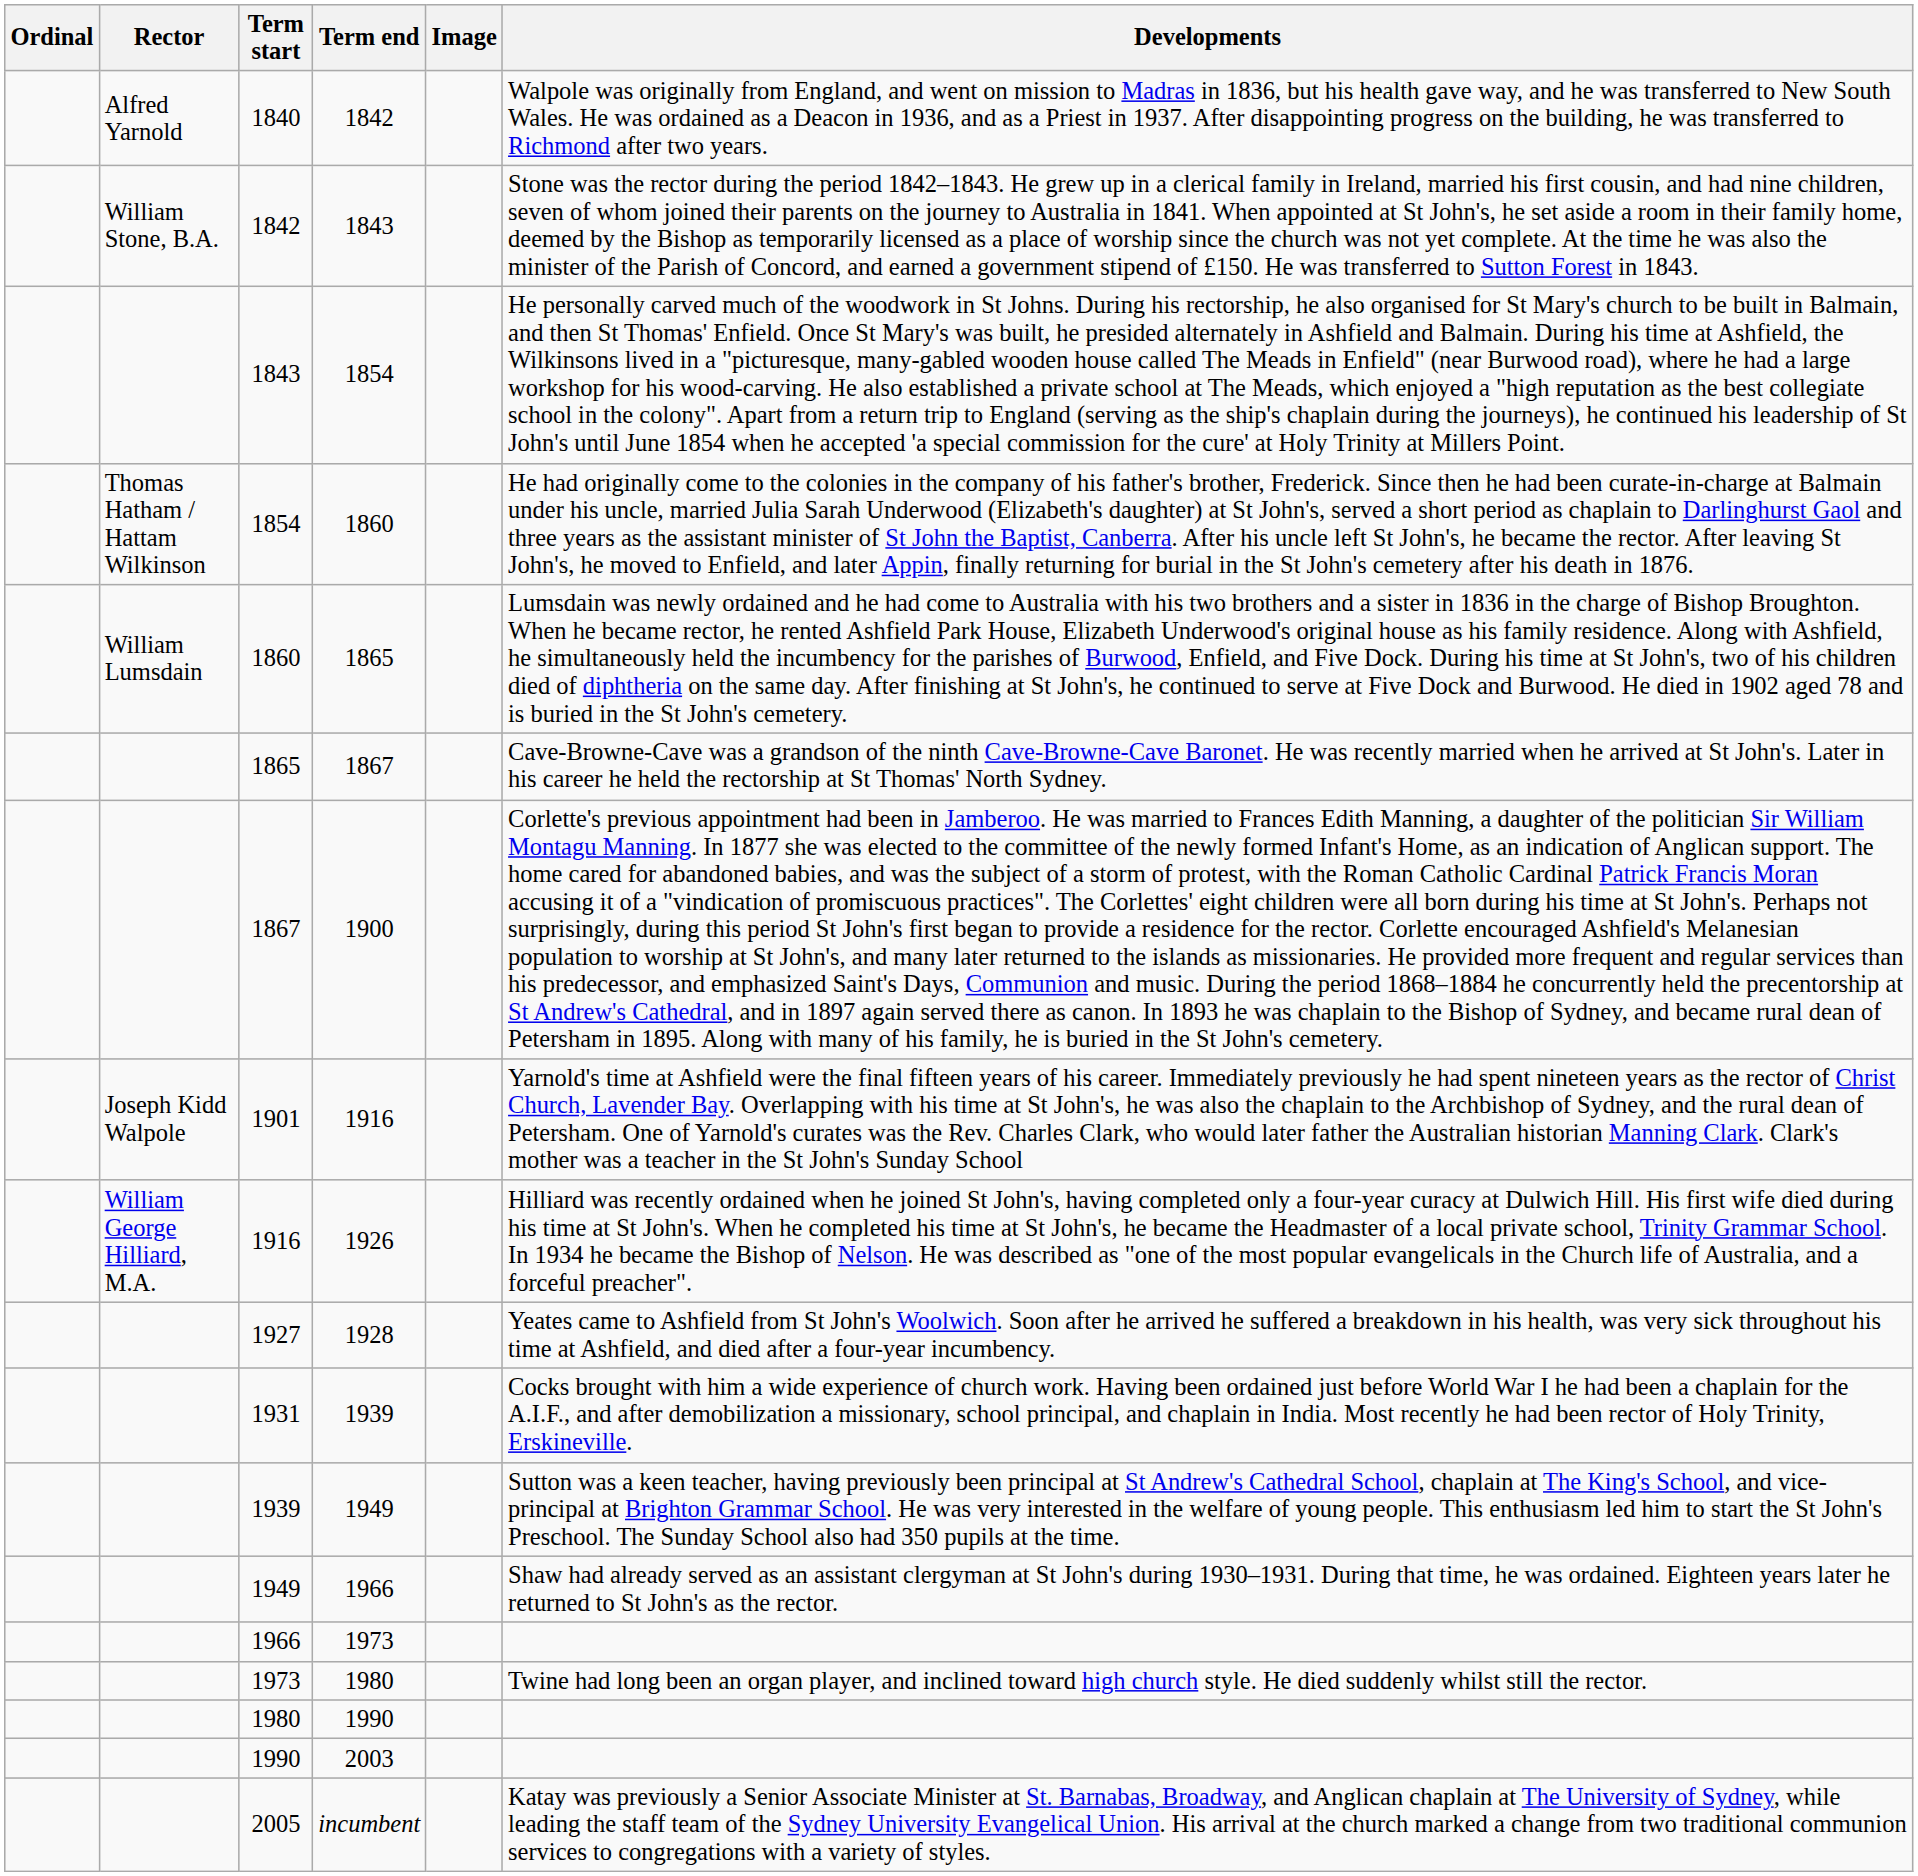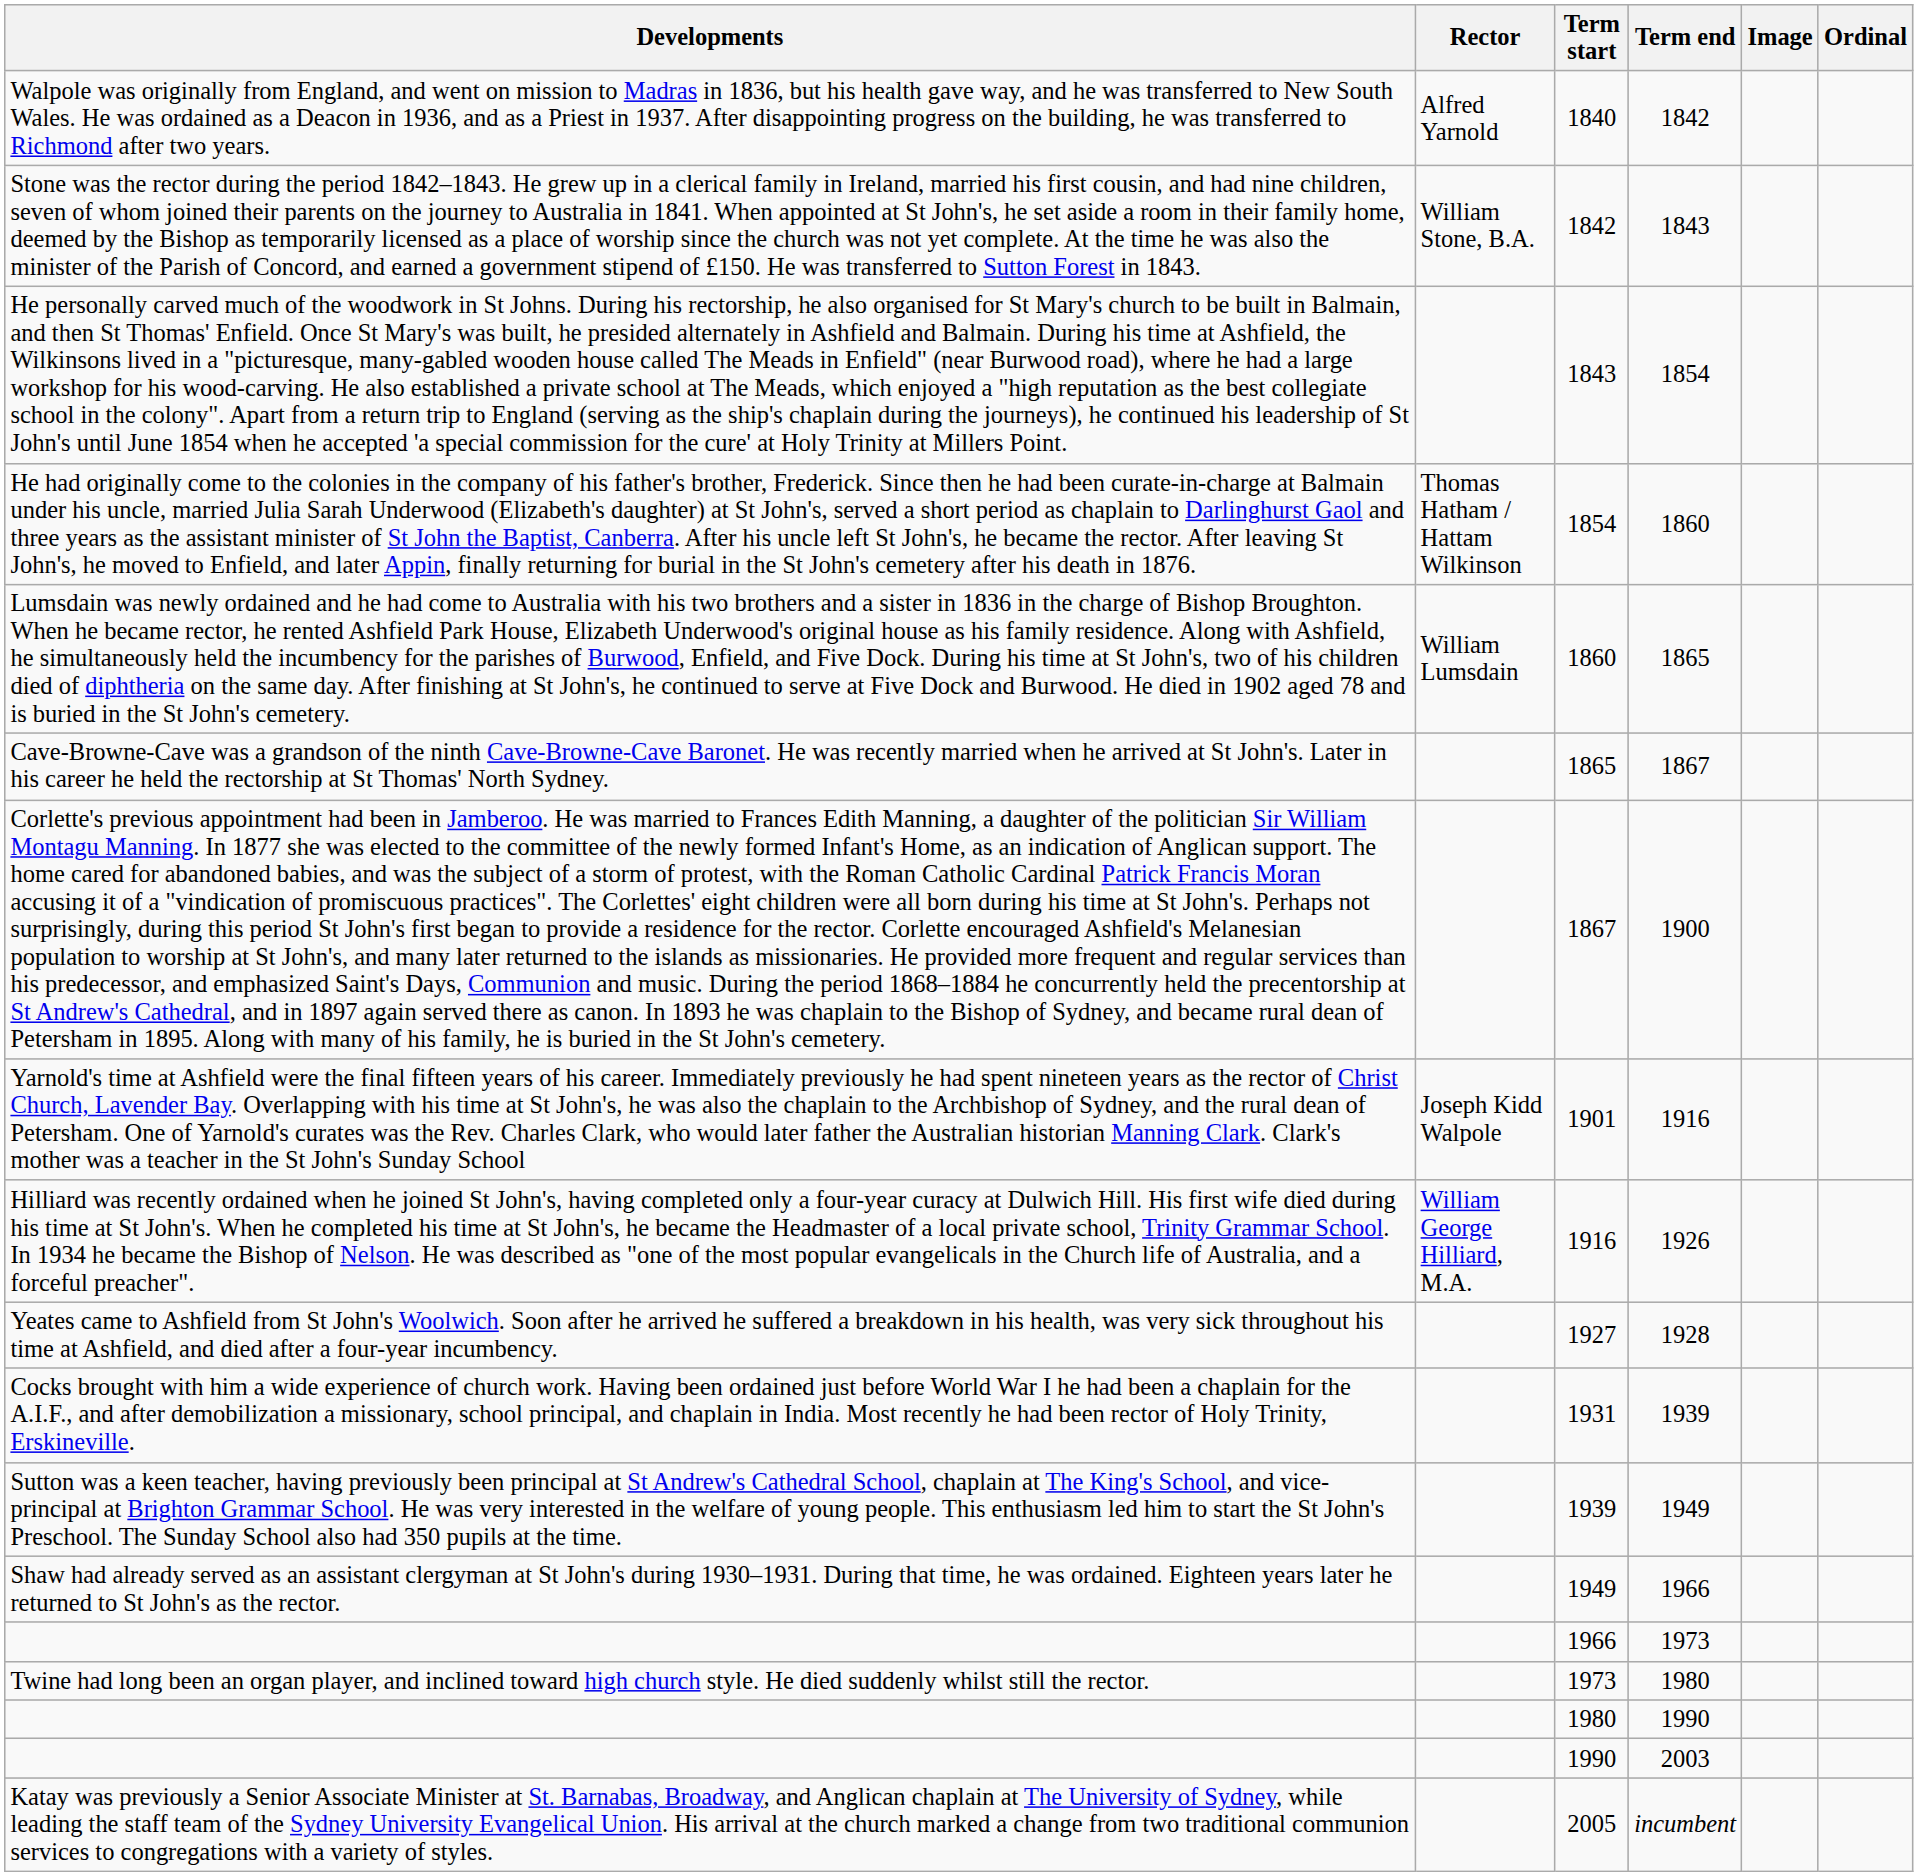columns swapped: Ordinal <-> Developments
